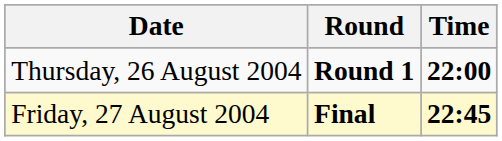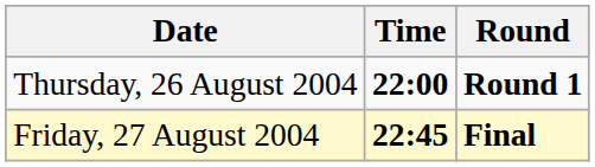columns swapped: Time <-> Round
